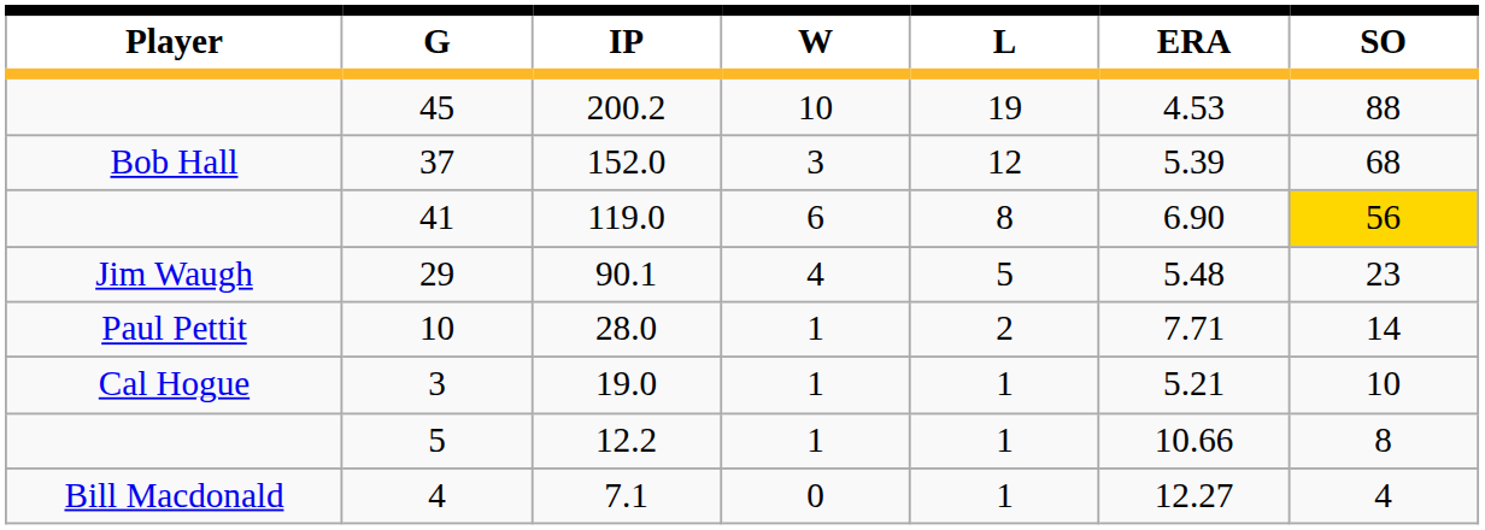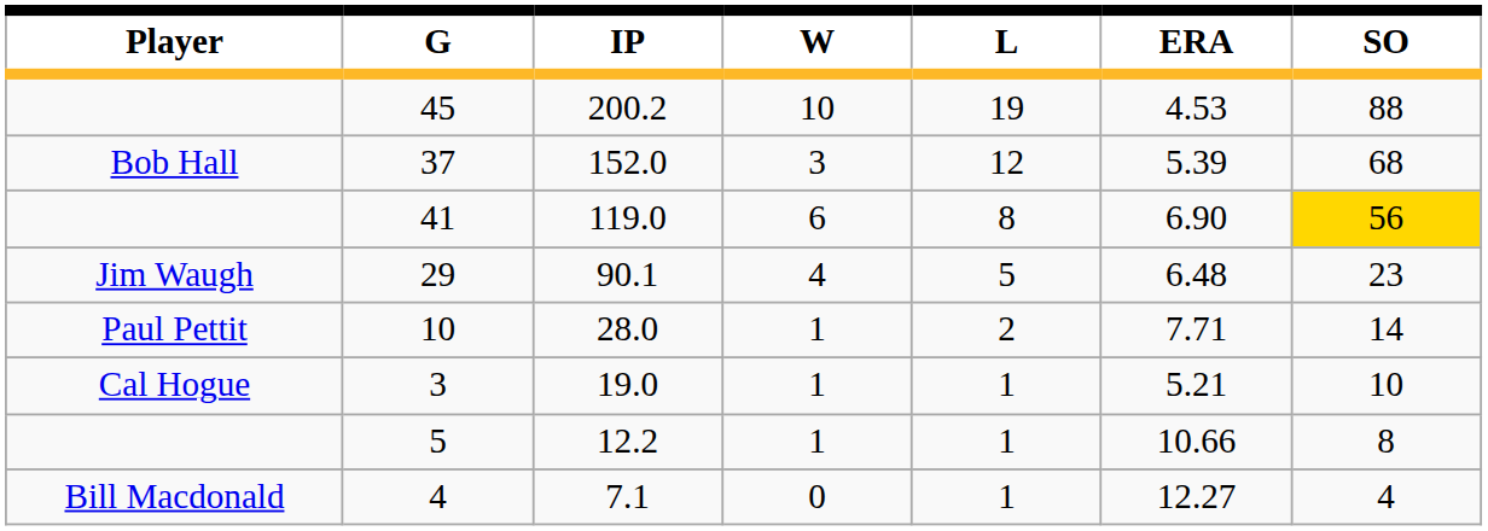29 | ERA: 5.48 -> 6.48
